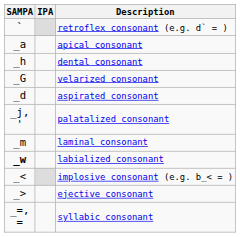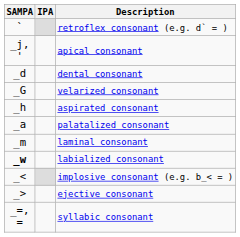apical consonant | SAMPA: _a -> _j, '
dental consonant | SAMPA: _h -> _d
aspirated consonant | SAMPA: _d -> _h
palatalized consonant | SAMPA: _j, ' -> _a
